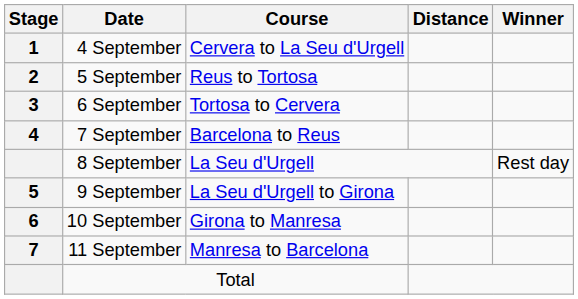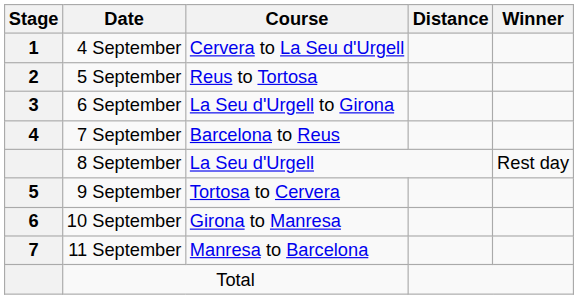6 September | Course: Tortosa to Cervera -> La Seu d'Urgell to Girona
9 September | Course: La Seu d'Urgell to Girona -> Tortosa to Cervera
